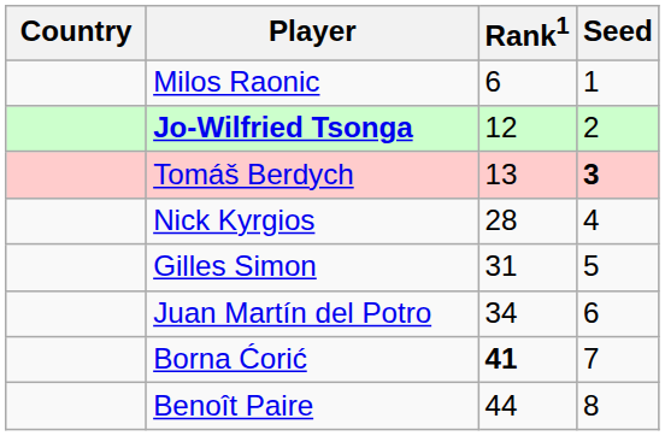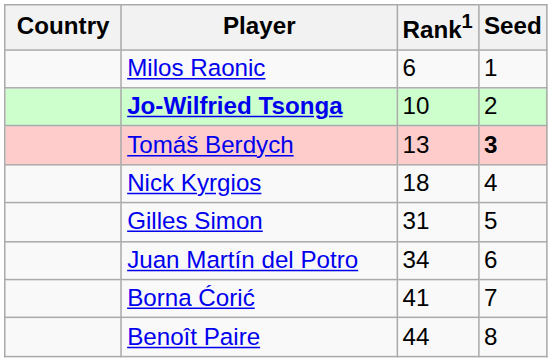Jo-Wilfried Tsonga | Rank1: 12 -> 10
Nick Kyrgios | Rank1: 28 -> 18
Borna Ćorić | Rank1: bold -> normal
